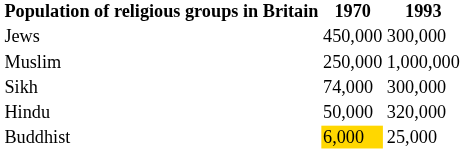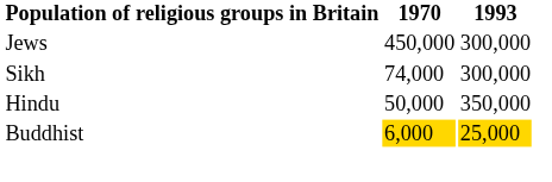- row: Muslim | 250,000 | 1,000,000
Hindu | 1993: 320,000 -> 350,000
Buddhist | 1993: no background -> gold background
